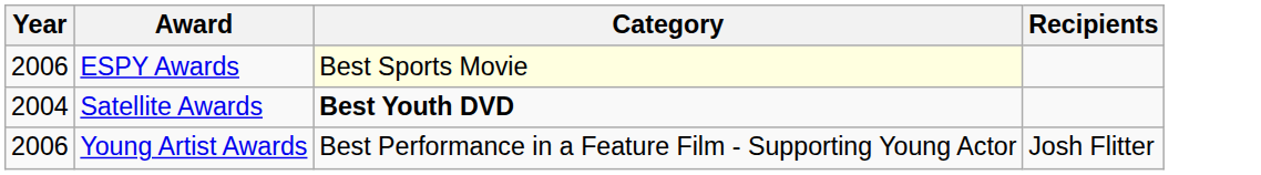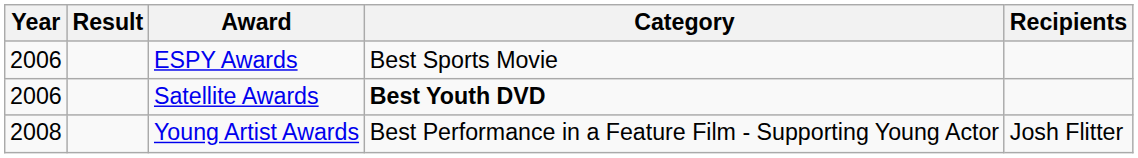+ column: Result
ESPY Awards | Category: lightyellow background -> no background
Satellite Awards | Year: 2004 -> 2006
Young Artist Awards | Year: 2006 -> 2008
